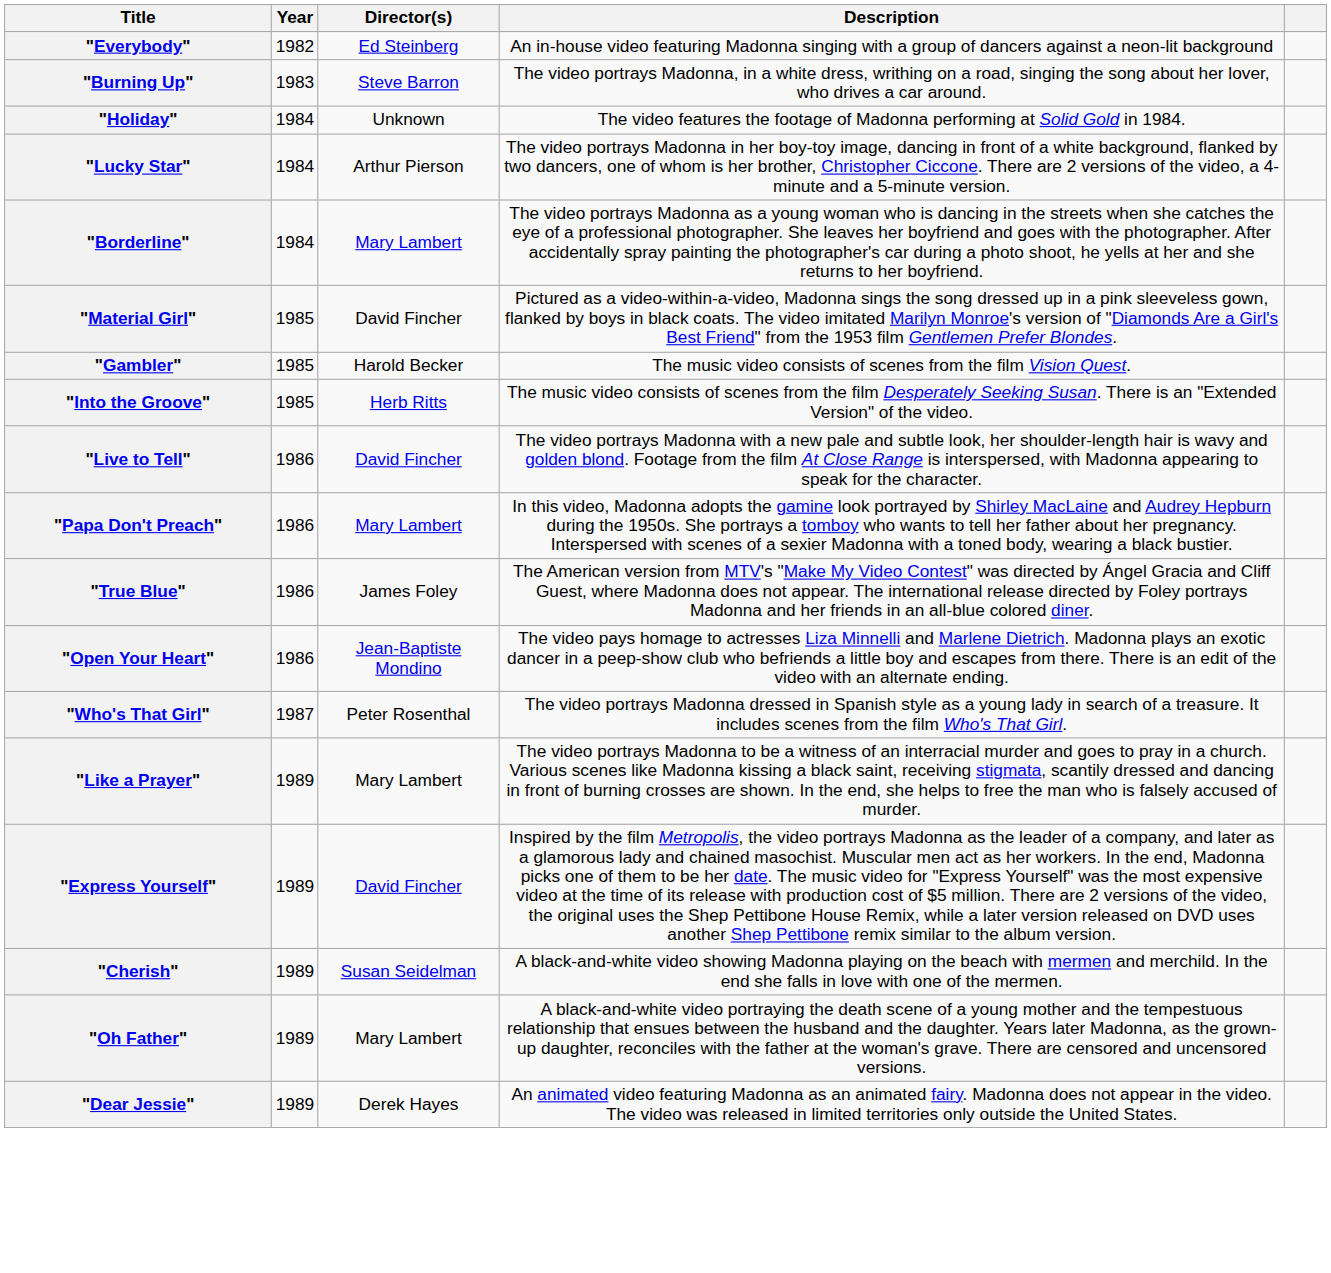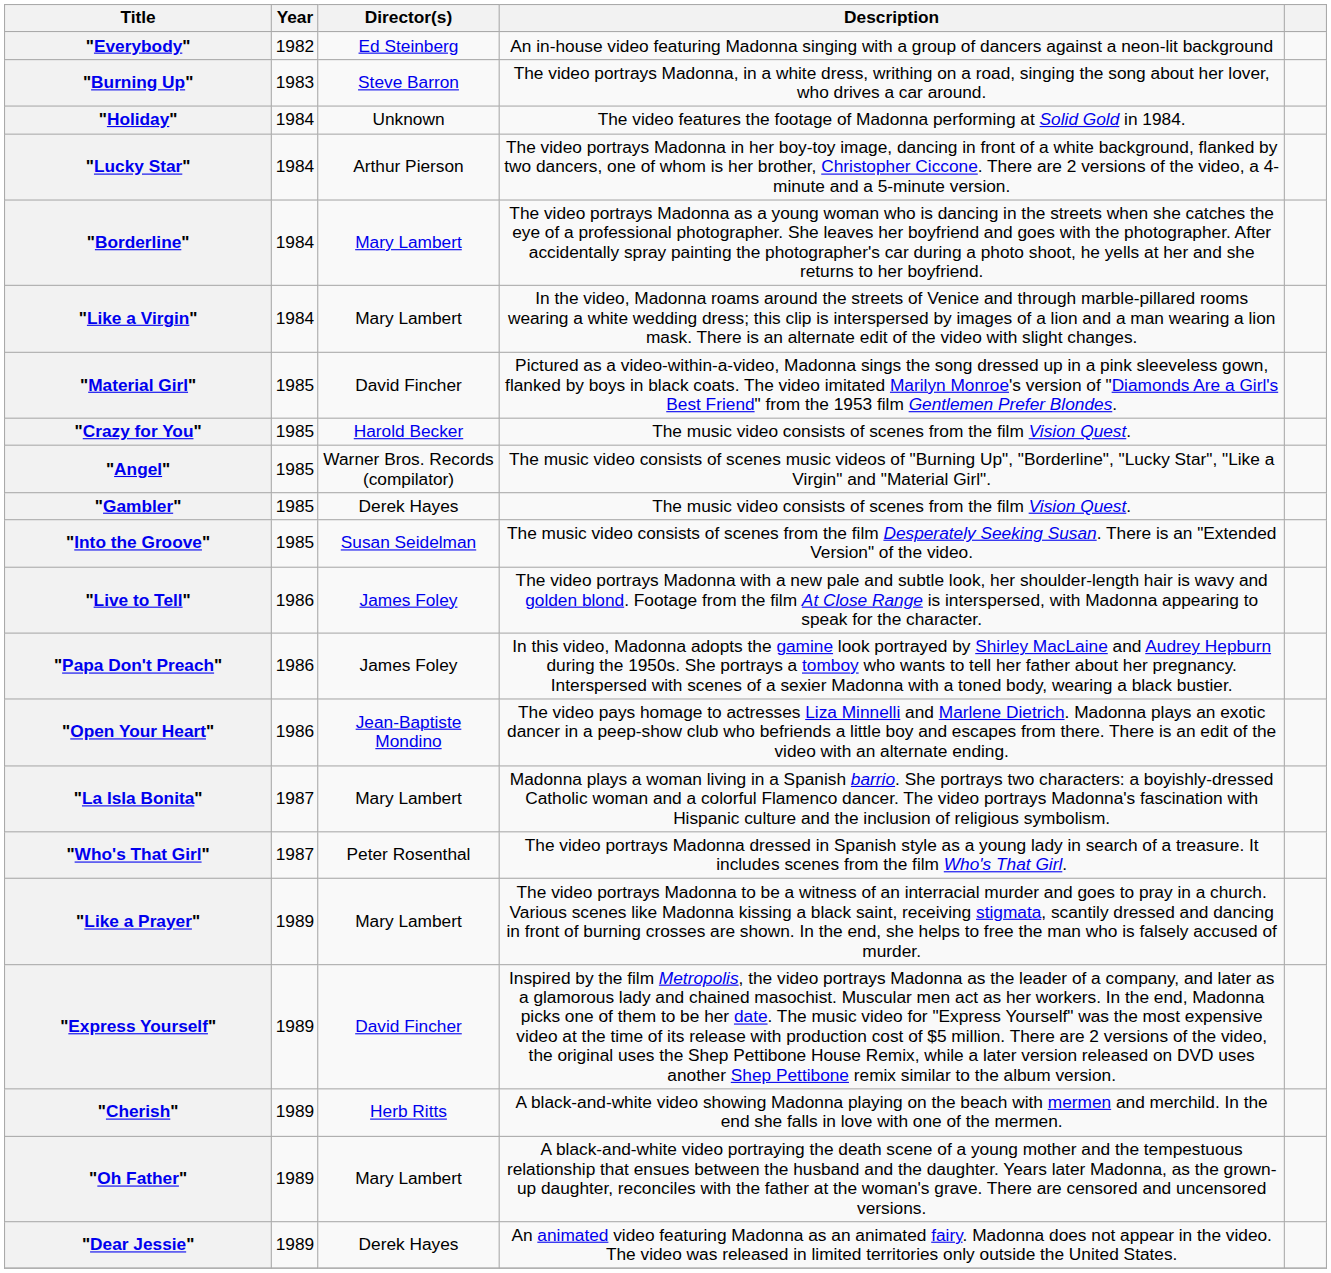+ row: "Like a Virgin" | 1984 | Mary Lambert | In the video, Madonna roams around the streets of Venice and through marble-pillared rooms wearing a white wedding dress; this clip is interspersed by images of a lion and a man wearing a lion mask. There is an alternate edit of the video with slight changes.
+ row: "Crazy for You" | 1985 | Harold Becker | The music video consists of scenes from the film Vision Quest.
+ row: "Angel" | 1985 | Warner Bros. Records (compilator) | The music video consists of scenes music videos of "Burning Up", "Borderline", "Lucky Star", "Like a Virgin" and "Material Girl".
"Gambler" | Director(s): Harold Becker -> Derek Hayes
"Into the Groove" | Director(s): Herb Ritts -> Susan Seidelman
"Live to Tell" | Director(s): David Fincher -> James Foley
"Papa Don't Preach" | Director(s): Mary Lambert -> James Foley
- row: "True Blue" | 1986 | James Foley | The American version from MTV's "Make My Video Contest" was directed by Ángel Gracia and Cliff Guest, where Madonna does not appear. The international release directed by Foley portrays Madonna and her friends in an all-blue colored diner.
+ row: "La Isla Bonita" | 1987 | Mary Lambert | Madonna plays a woman living in a Spanish barrio. She portrays two characters: a boyishly-dressed Catholic woman and a colorful Flamenco dancer. The video portrays Madonna's fascination with Hispanic culture and the inclusion of religious symbolism.
"Cherish" | Director(s): Susan Seidelman -> Herb Ritts
